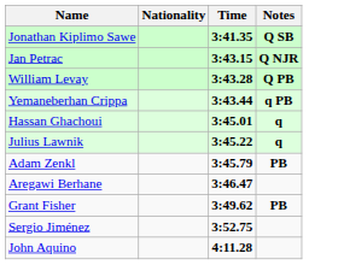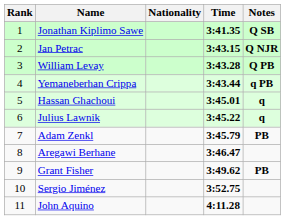+ column: Rank | 1 | 2 | 3 | 4 | 5 | 6 | 7 | 8 | 9 | 10 | 11
